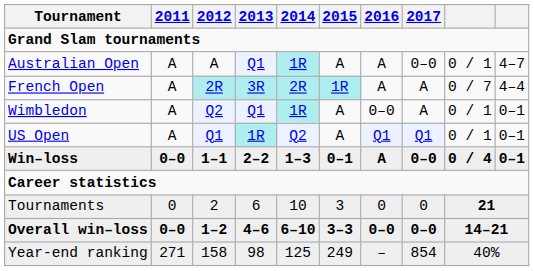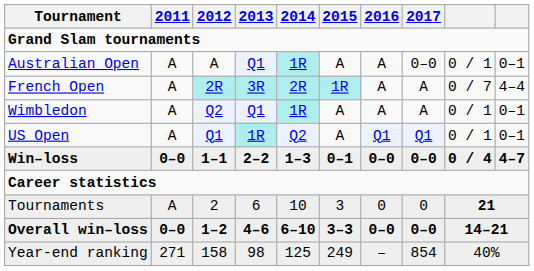Australian Open | column 10: 4–7 -> 0–1
Wimbledon | 2016: 0–0 -> A
Win–loss | 2016: A -> 0–0
Win–loss | column 10: 0–1 -> 4–7
Tournaments | 2011: 0 -> A
